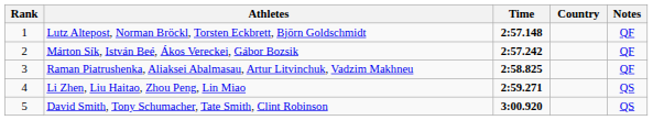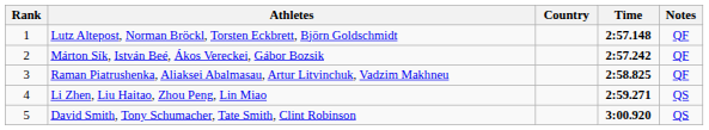columns swapped: Country <-> Time
